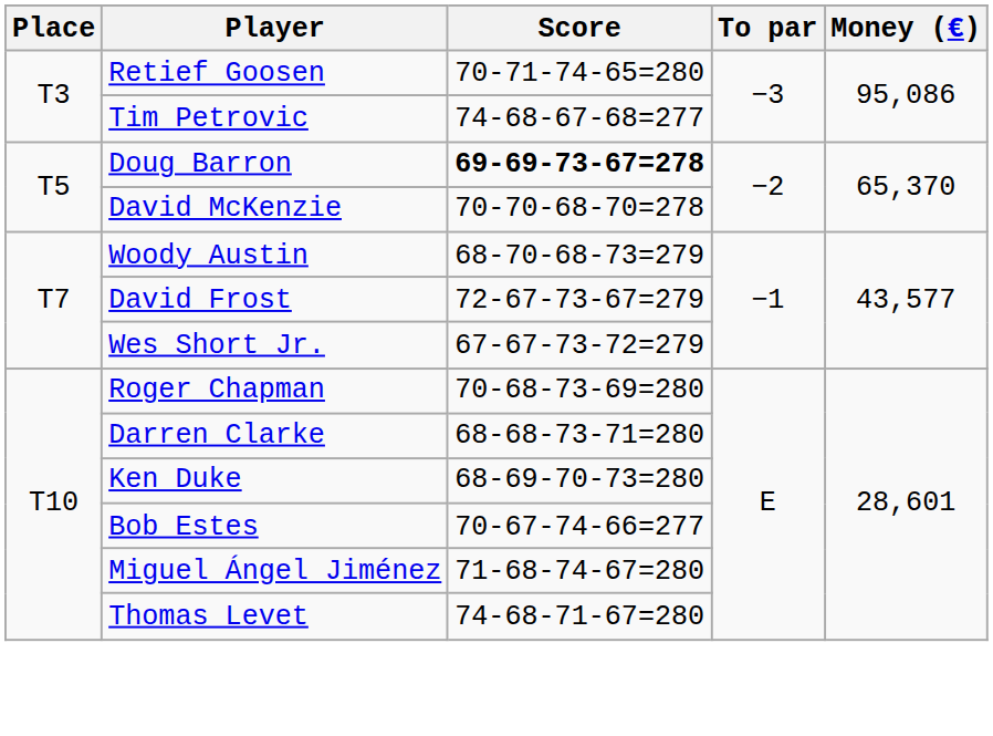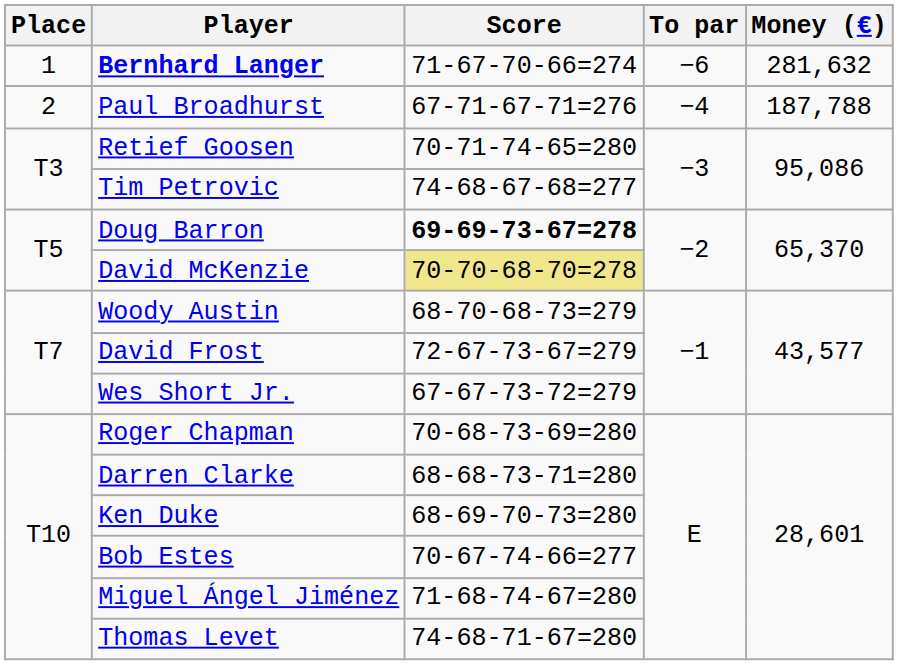+ row: 1 | Bernhard Langer | 71-67-70-66=274 | −6 | 281,632
+ row: 2 | Paul Broadhurst | 67-71-67-71=276 | −4 | 187,788
David McKenzie | Score: no background -> khaki background
